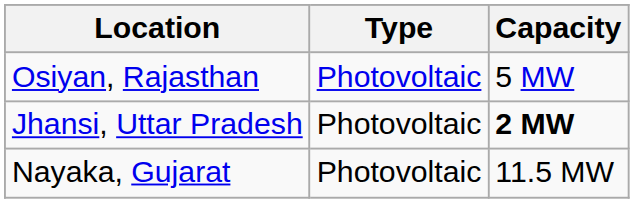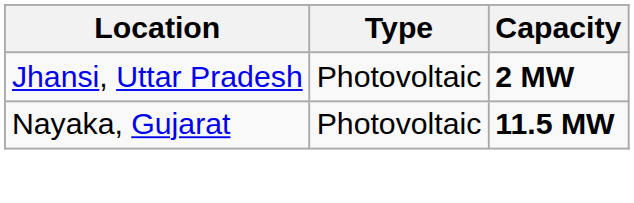- row: Osiyan, Rajasthan | Photovoltaic | 5 MW
Nayaka, Gujarat | Capacity: normal -> bold
